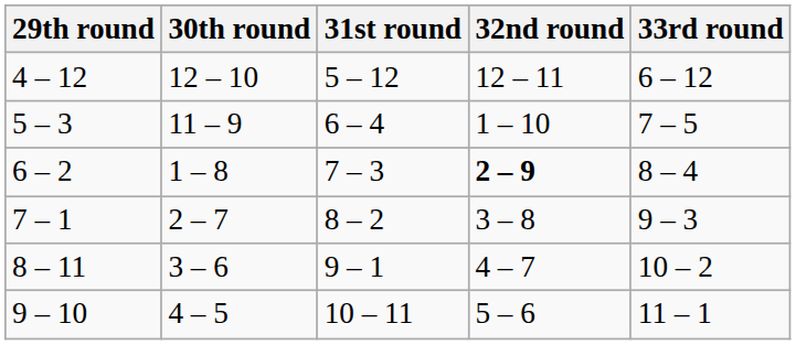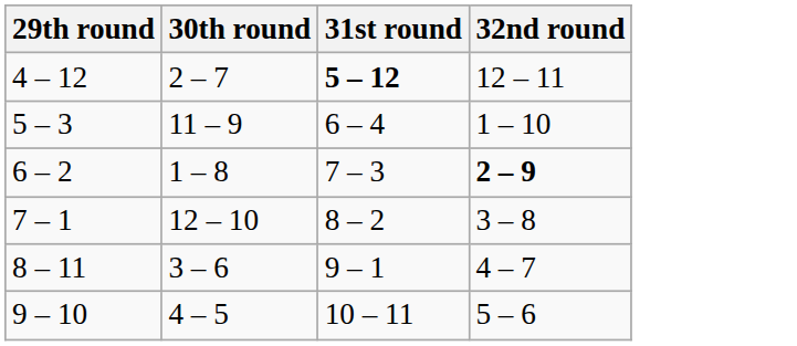- column: 33rd round | 6 – 12 | 7 – 5 | 8 – 4 | 9 – 3 | 10 – 2 | 11 – 1
4 – 12 | 30th round: 12 – 10 -> 2 – 7
4 – 12 | 31st round: normal -> bold
7 – 1 | 30th round: 2 – 7 -> 12 – 10
